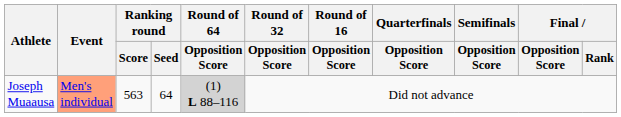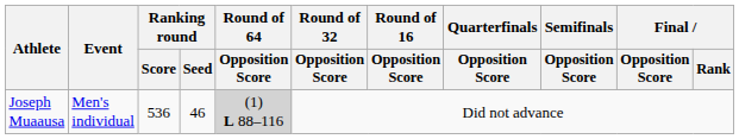Joseph Muaausa | Event: lightsalmon background -> no background
Joseph Muaausa | Ranking round / Score: 563 -> 536
Joseph Muaausa | Ranking round / Seed: 64 -> 46
